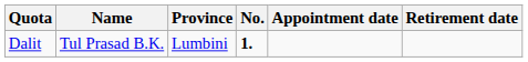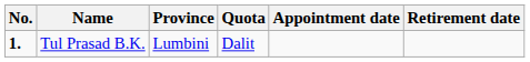columns swapped: No. <-> Quota
